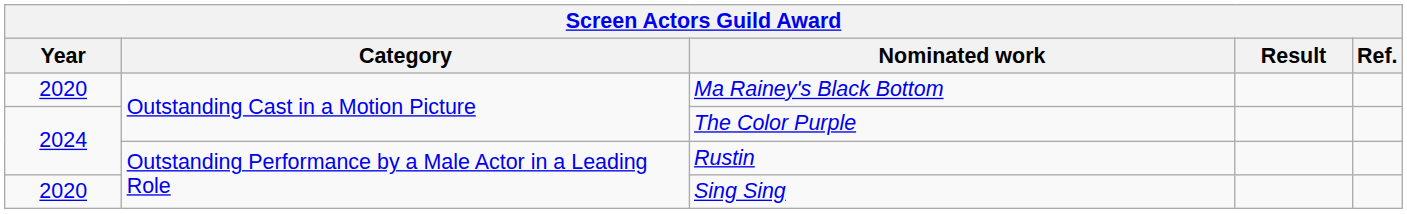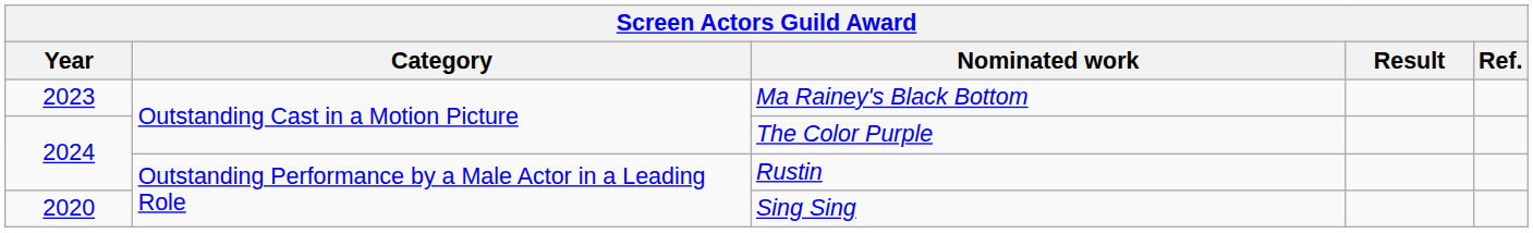Ma Rainey's Black Bottom | Year: 2020 -> 2023
